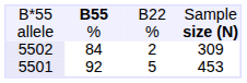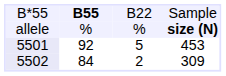rows swapped: 5501 <-> 5502
